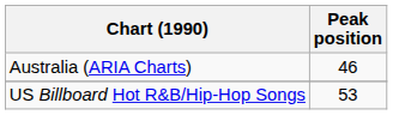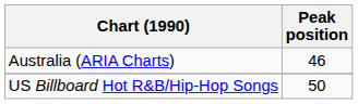US Billboard Hot R&B/Hip-Hop Songs | Peak position: 53 -> 50
